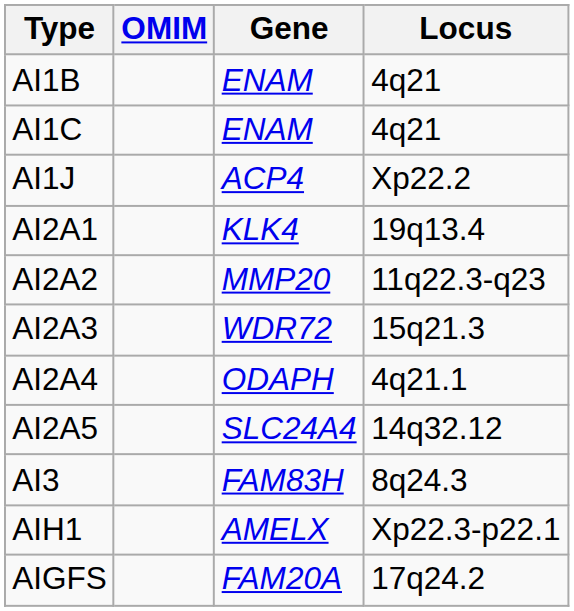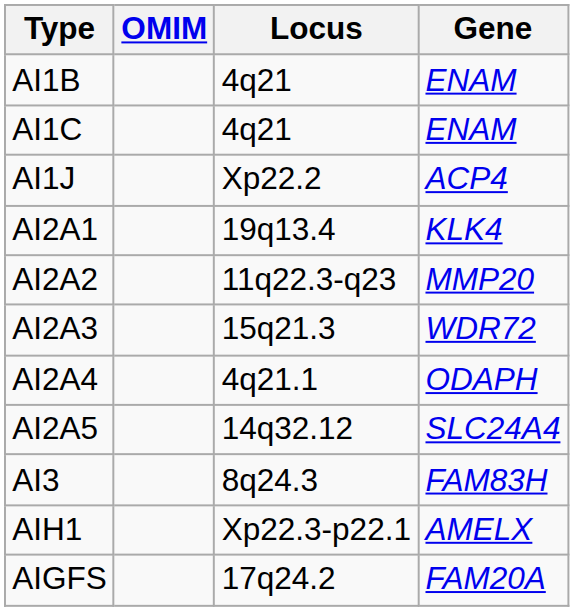columns swapped: Gene <-> Locus
